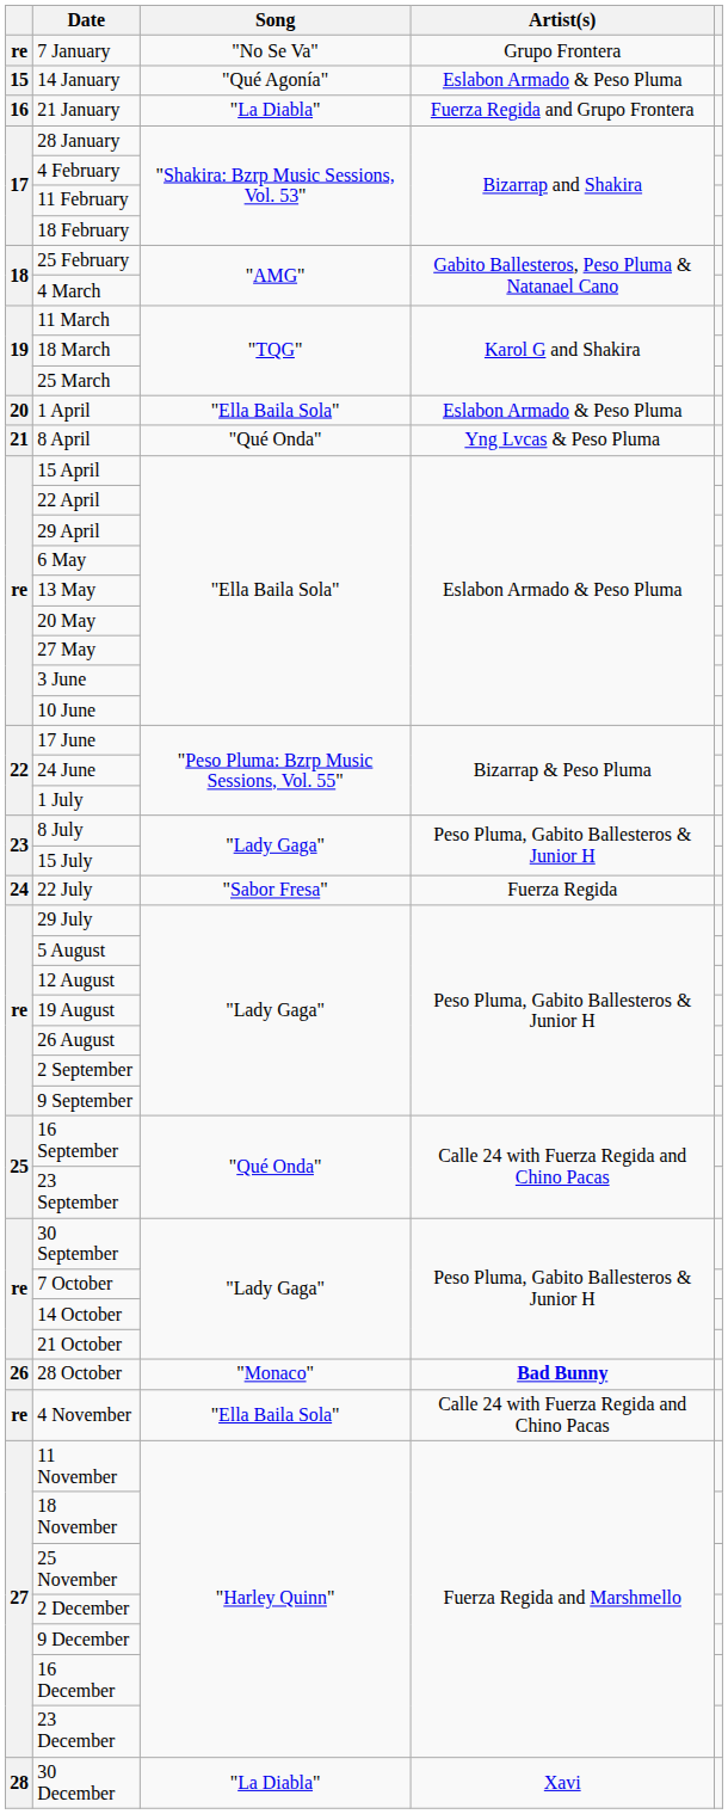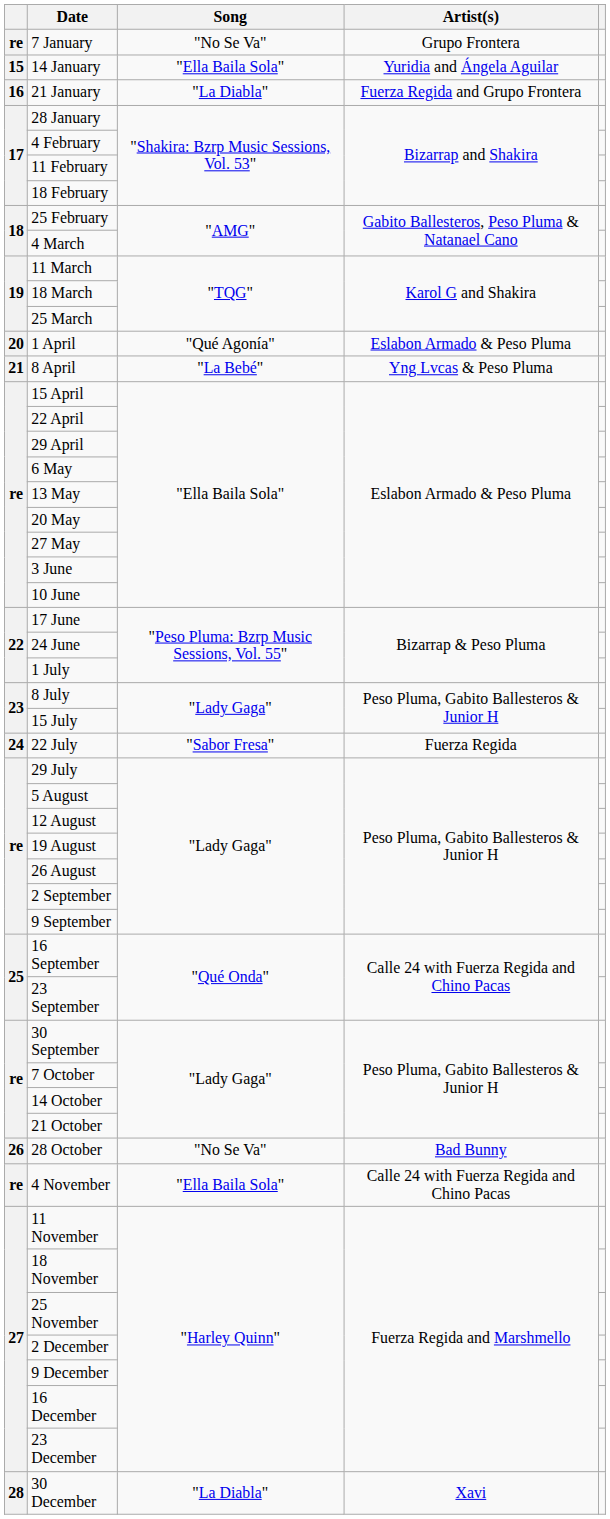14 January | Song: "Qué Agonía" -> "Ella Baila Sola"
14 January | Artist(s): Eslabon Armado & Peso Pluma -> Yuridia and Ángela Aguilar
1 April | Song: "Ella Baila Sola" -> "Qué Agonía"
8 April | Song: "Qué Onda" -> "La Bebé"
28 October | Song: "Monaco" -> "No Se Va"
28 October | Artist(s): bold -> normal
